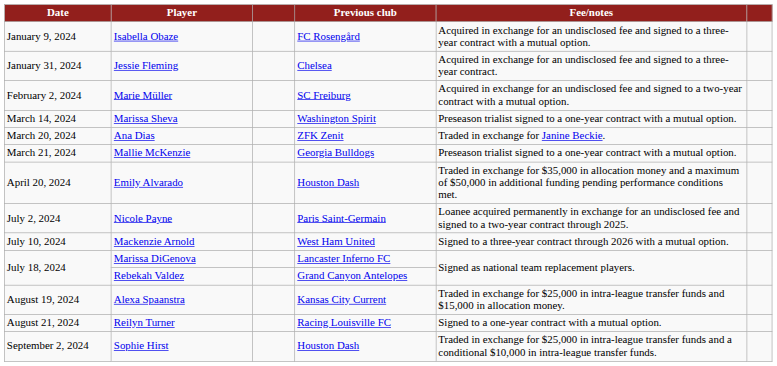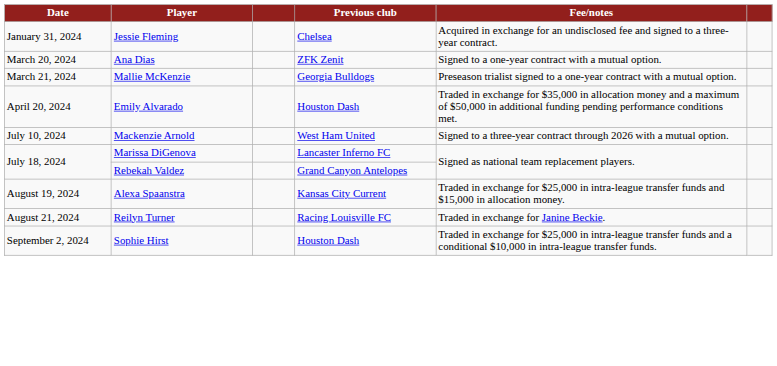- row: January 9, 2024 | Isabella Obaze | FC Rosengård | Acquired in exchange for an undisclosed fee and signed to a three-year contract with a mutual option.
- row: February 2, 2024 | Marie Müller | SC Freiburg | Acquired in exchange for an undisclosed fee and signed to a two-year contract with a mutual option.
- row: March 14, 2024 | Marissa Sheva | Washington Spirit | Preseason trialist signed to a one-year contract with a mutual option.
Ana Dias | Fee/notes: Traded in exchange for Janine Beckie. -> Signed to a one-year contract with a mutual option.
- row: July 2, 2024 | Nicole Payne | Paris Saint-Germain | Loanee acquired permanently in exchange for an undisclosed fee and signed to a two-year contract through 2025.
Reilyn Turner | Fee/notes: Signed to a one-year contract with a mutual option. -> Traded in exchange for Janine Beckie.
